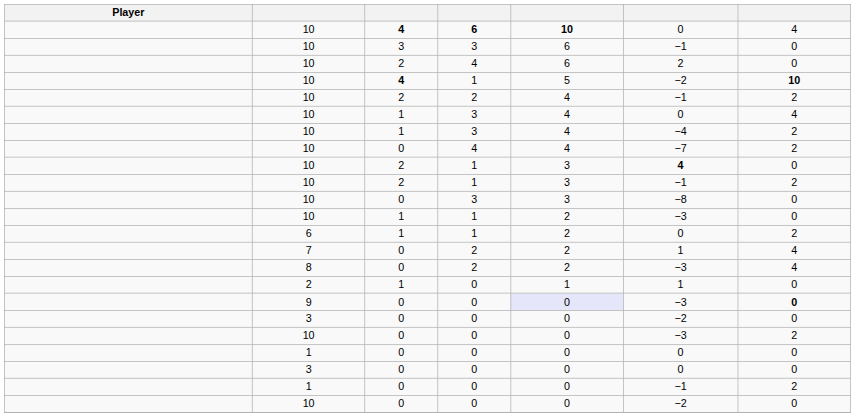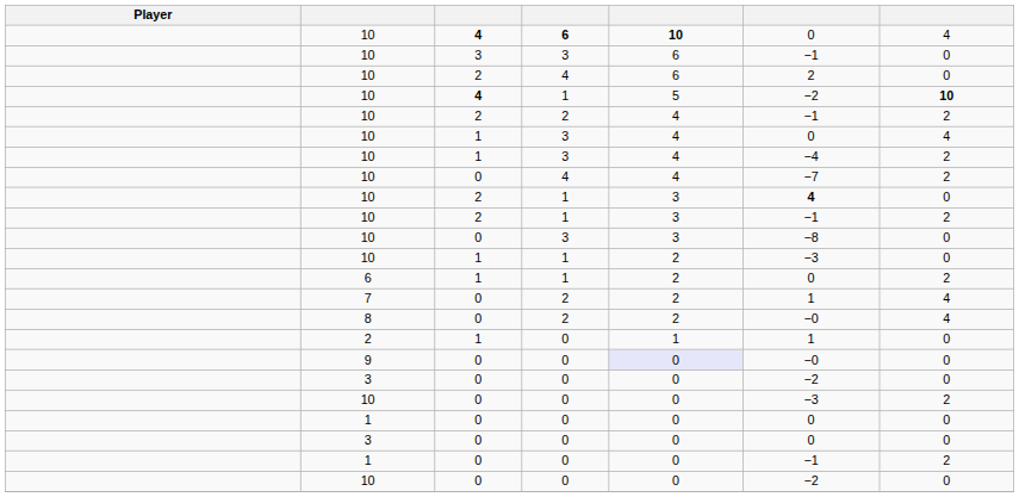8 | column 6: −3 -> −0
9 | column 6: −3 -> −0
9 | column 7: bold -> normal
